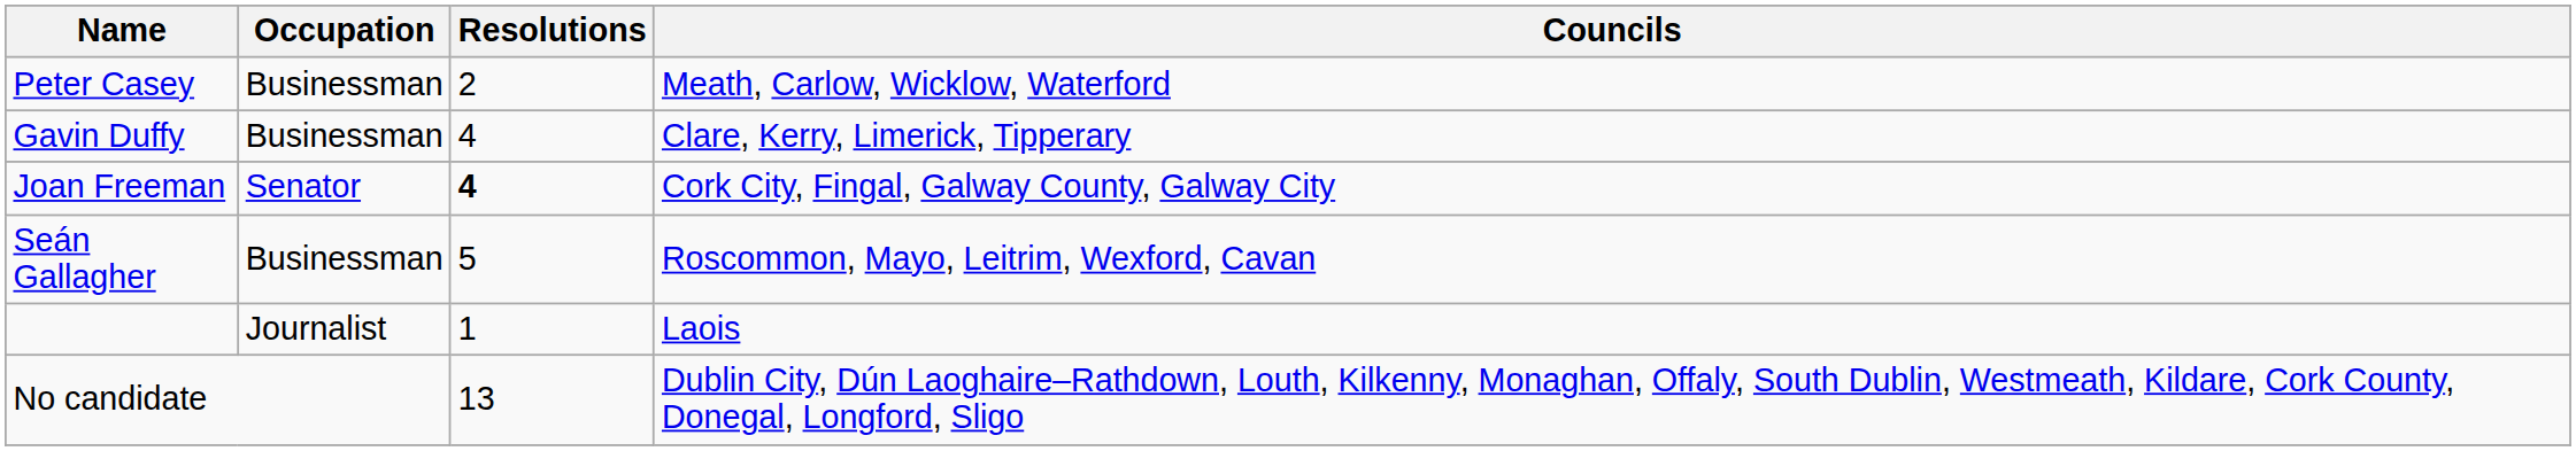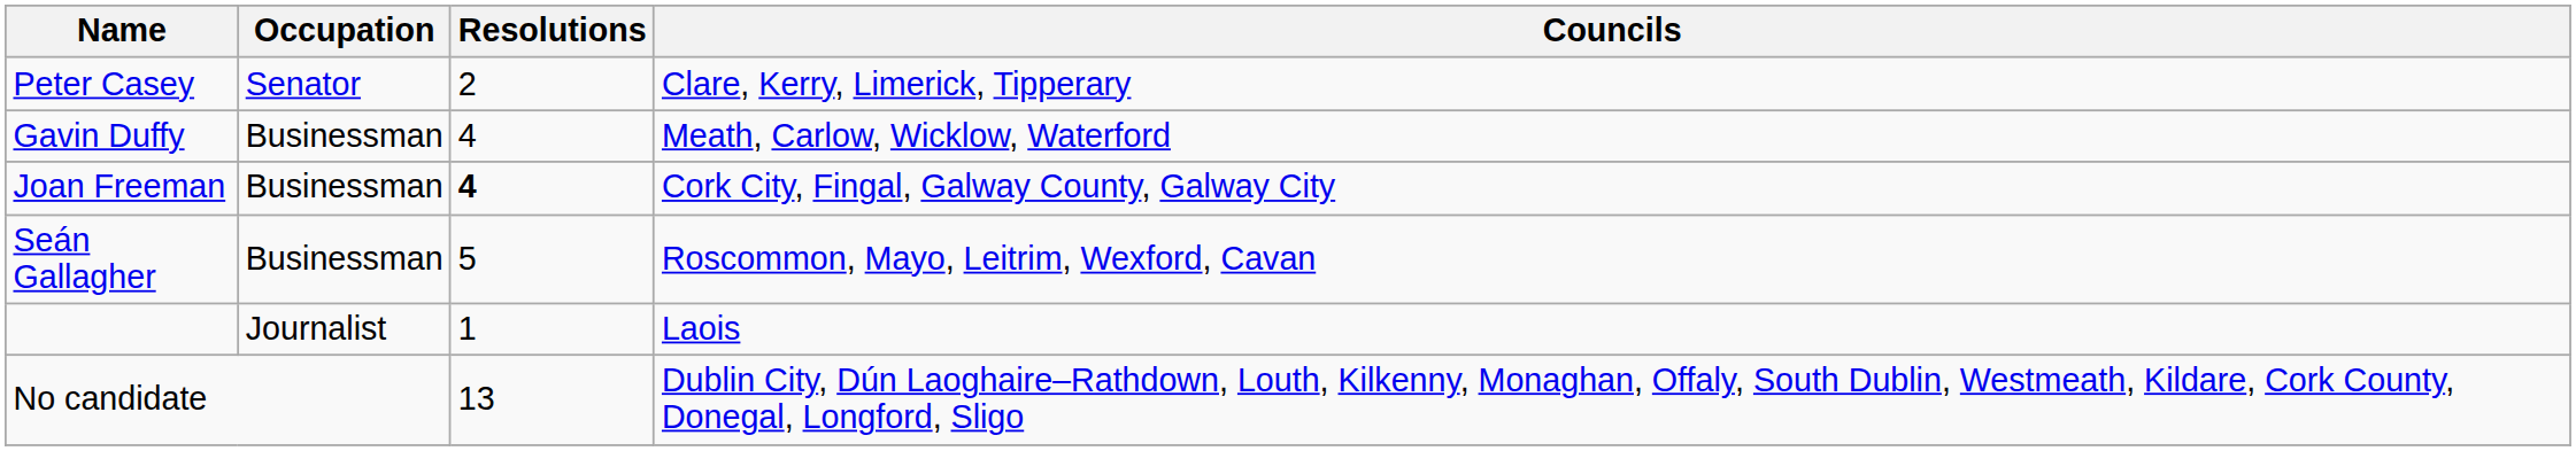Peter Casey | Occupation: Businessman -> Senator
Peter Casey | Councils: Meath, Carlow, Wicklow, Waterford -> Clare, Kerry, Limerick, Tipperary
Gavin Duffy | Councils: Clare, Kerry, Limerick, Tipperary -> Meath, Carlow, Wicklow, Waterford
Joan Freeman | Occupation: Senator -> Businessman
